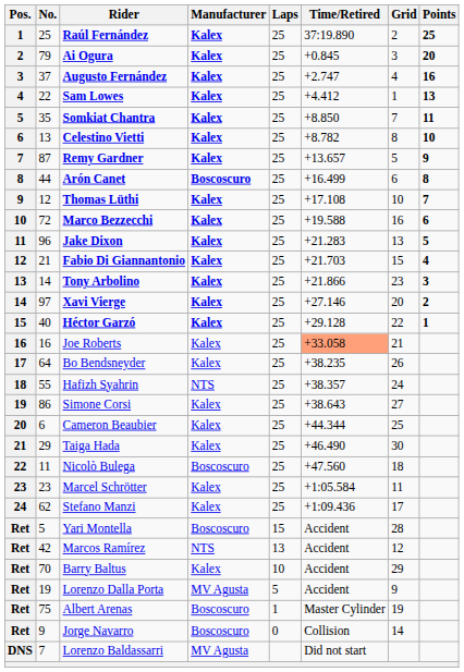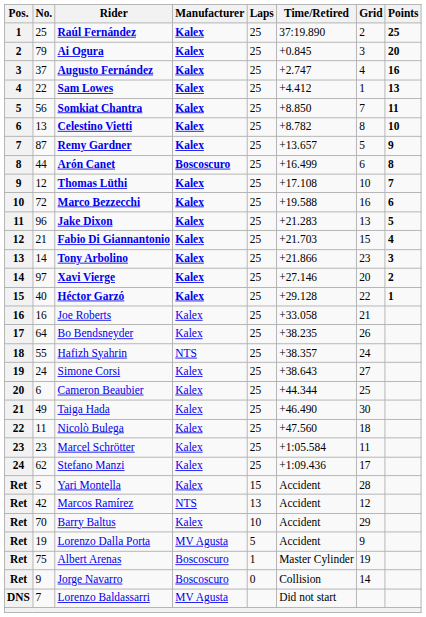Somkiat Chantra | No.: 35 -> 56
Joe Roberts | Time/Retired: lightsalmon background -> no background
Simone Corsi | No.: 86 -> 24
Taiga Hada | No.: 29 -> 49
Nicolò Bulega | Manufacturer: Boscoscuro -> Kalex
Yari Montella | Manufacturer: Boscoscuro -> Kalex
